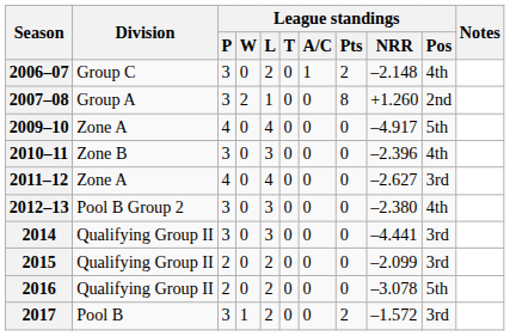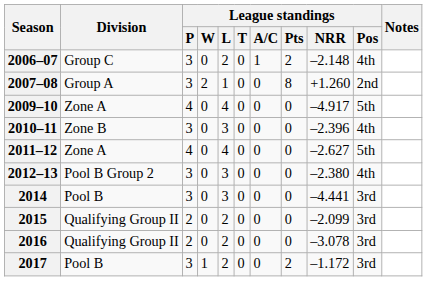2011–12 | League standings / Pos: 3rd -> 5th
2014 | Division: Qualifying Group II -> Pool B
2016 | League standings / Pos: 5th -> 3rd
2017 | League standings / NRR: –1.572 -> –1.172
